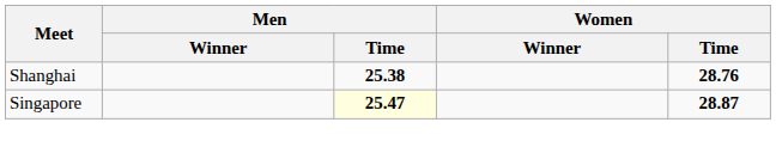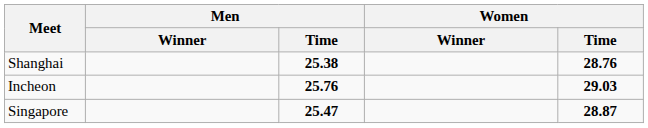+ row: Incheon | 25.76 | 29.03
Singapore | Men / Time: lightyellow background -> no background
